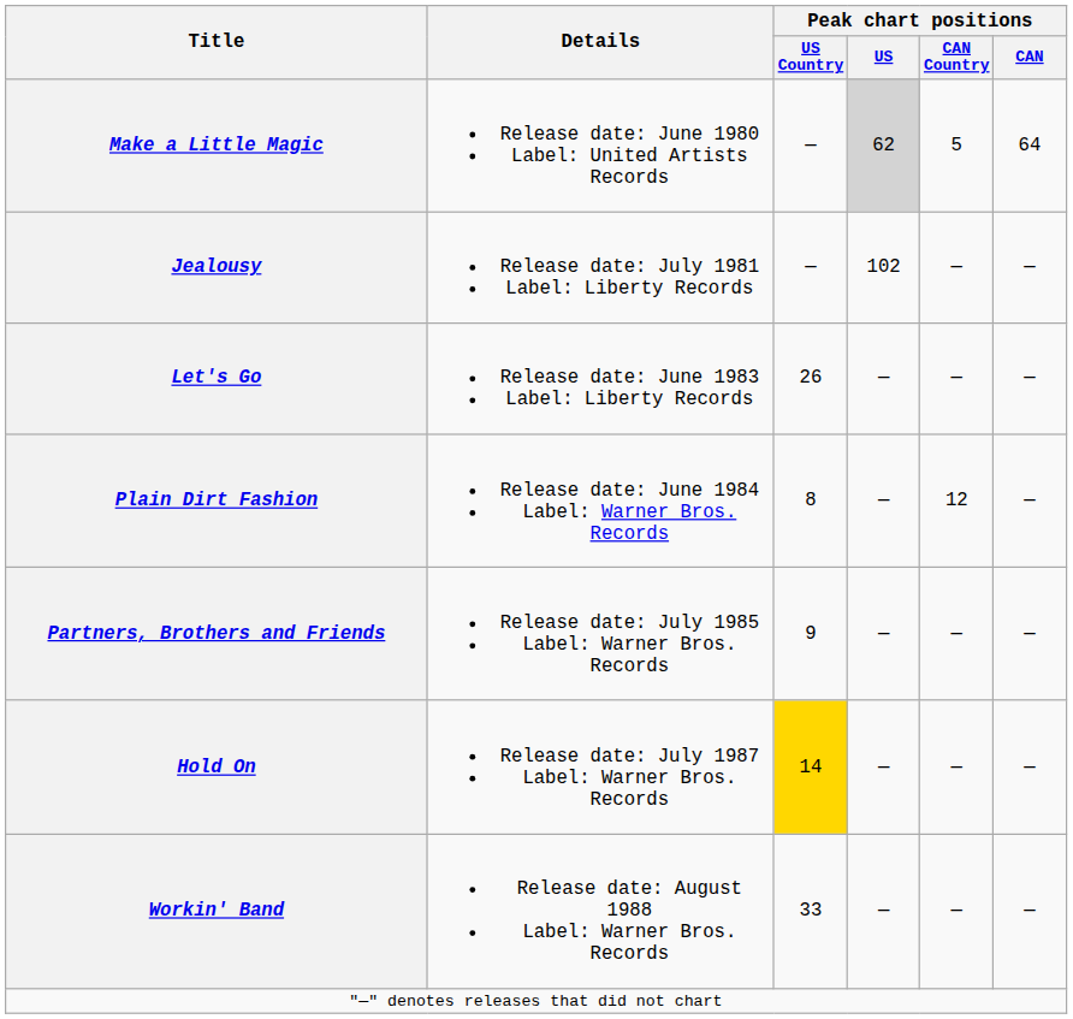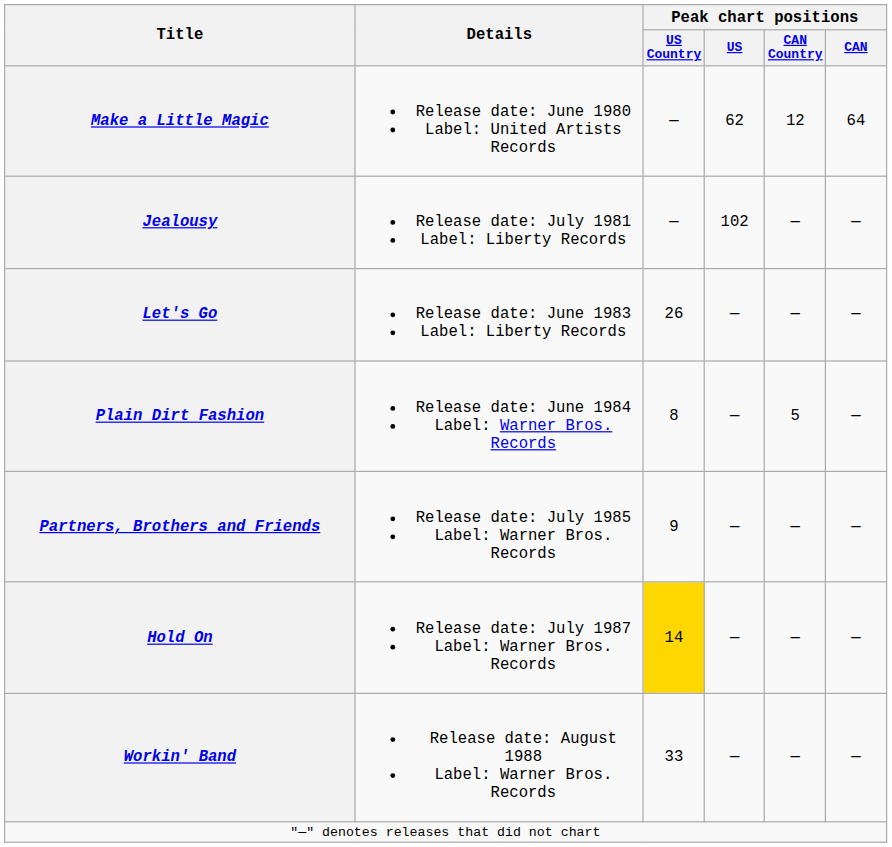Make a Little Magic | Peak chart positions / US: lightgrey background -> no background
Make a Little Magic | Peak chart positions / CAN Country: 5 -> 12
Plain Dirt Fashion | Peak chart positions / CAN Country: 12 -> 5
